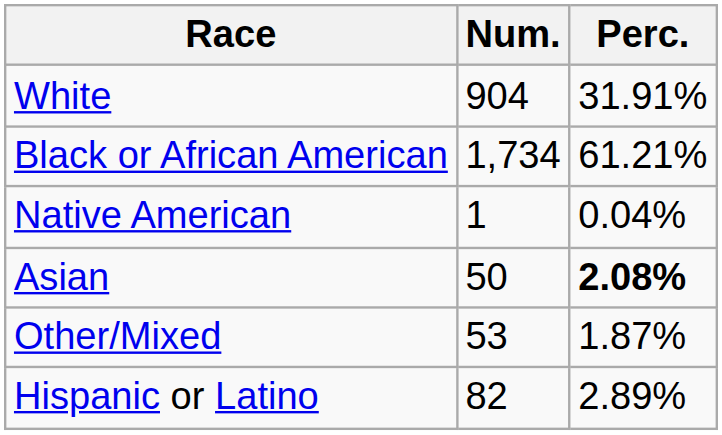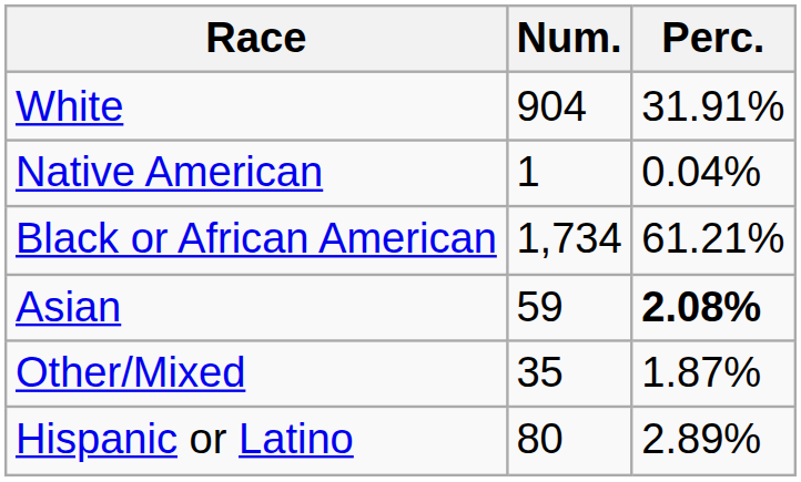rows swapped: Black or African American <-> Native American
Asian | Num.: 50 -> 59
Other/Mixed | Num.: 53 -> 35
Hispanic or Latino | Num.: 82 -> 80
